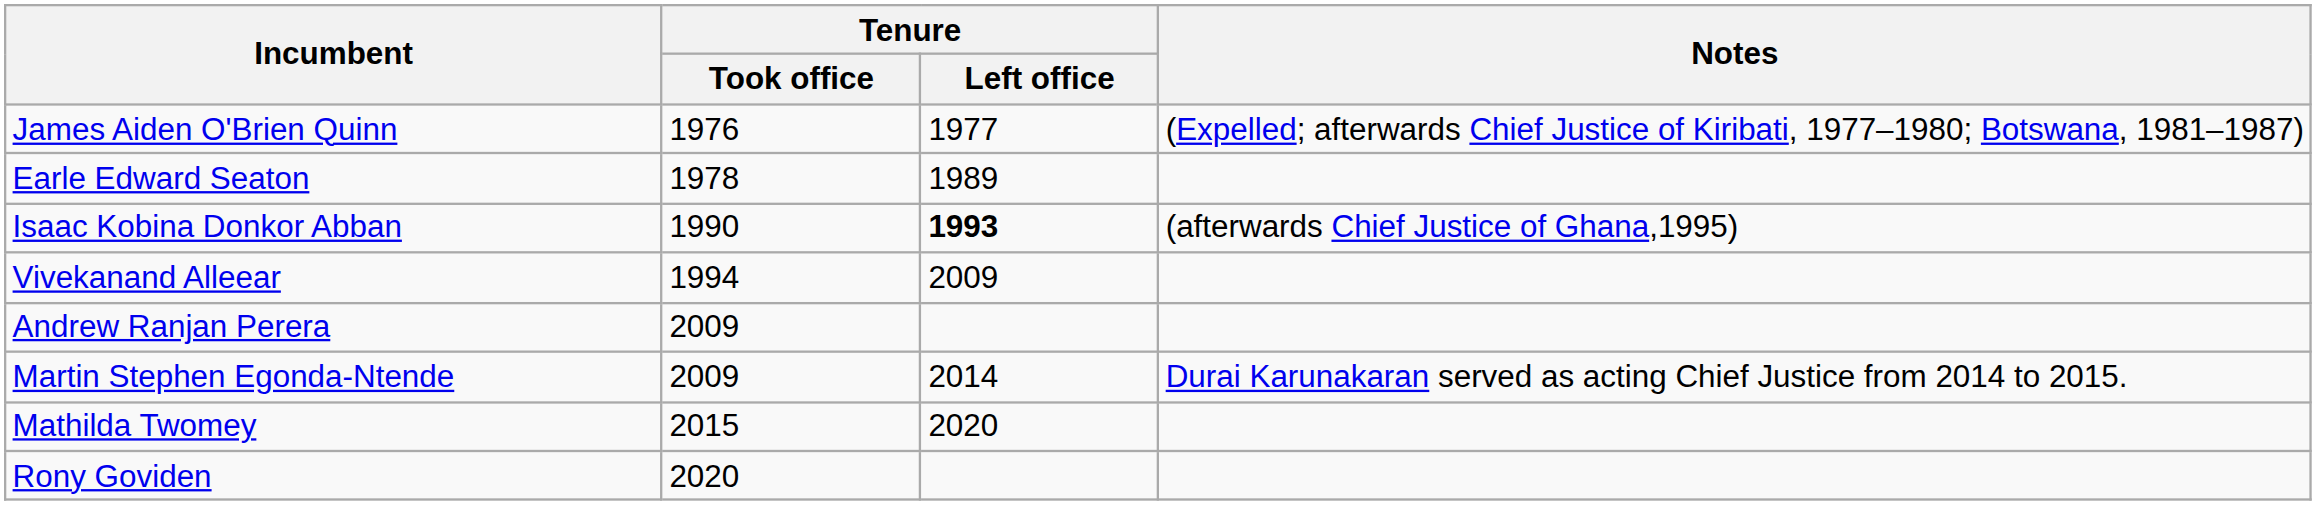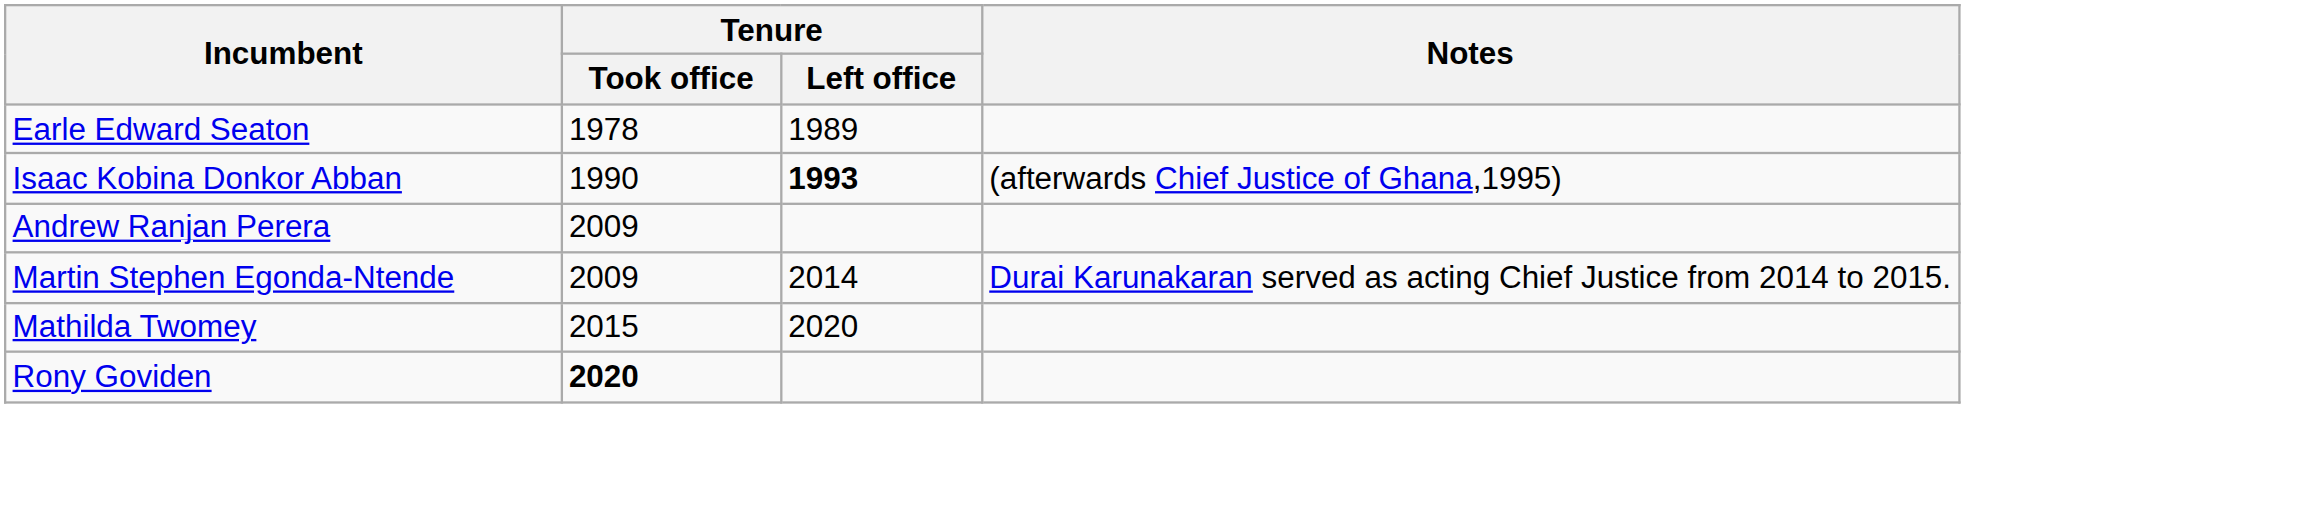- row: James Aiden O'Brien Quinn | 1976 | 1977 | (Expelled; afterwards Chief Justice of Kiribati, 1977–1980; Botswana, 1981–1987)
- row: Vivekanand Alleear | 1994 | 2009
Rony Goviden | Tenure / Took office: normal -> bold
